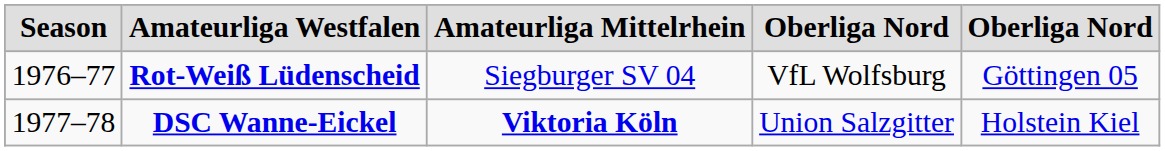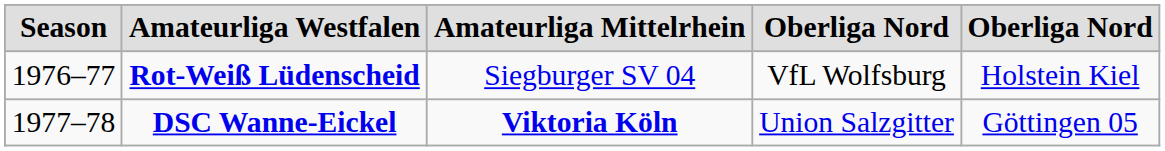Rot-Weiß Lüdenscheid | column 5: Göttingen 05 -> Holstein Kiel
DSC Wanne-Eickel | column 5: Holstein Kiel -> Göttingen 05
